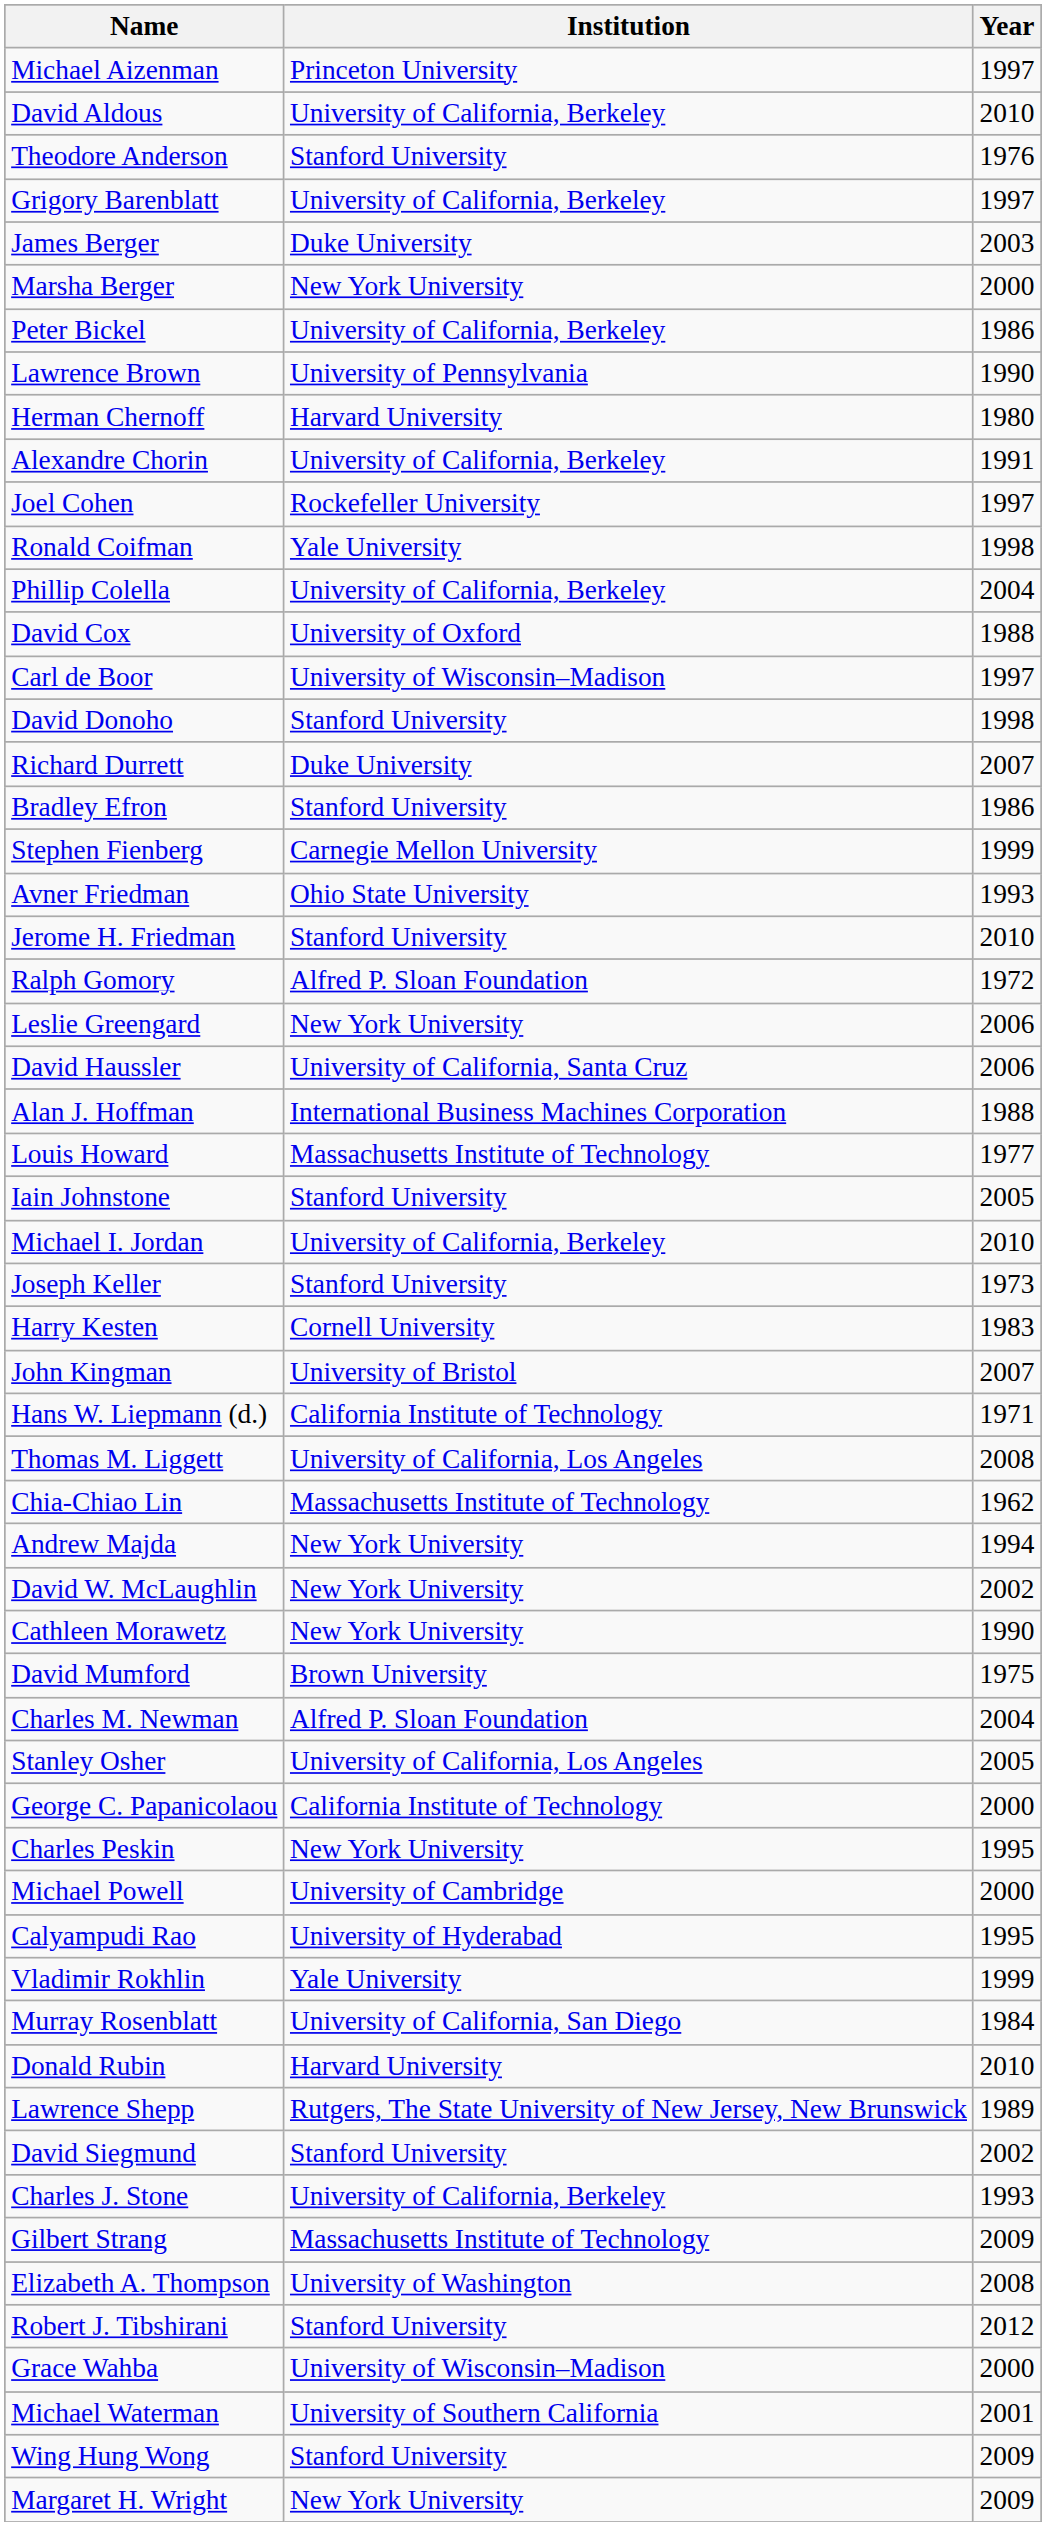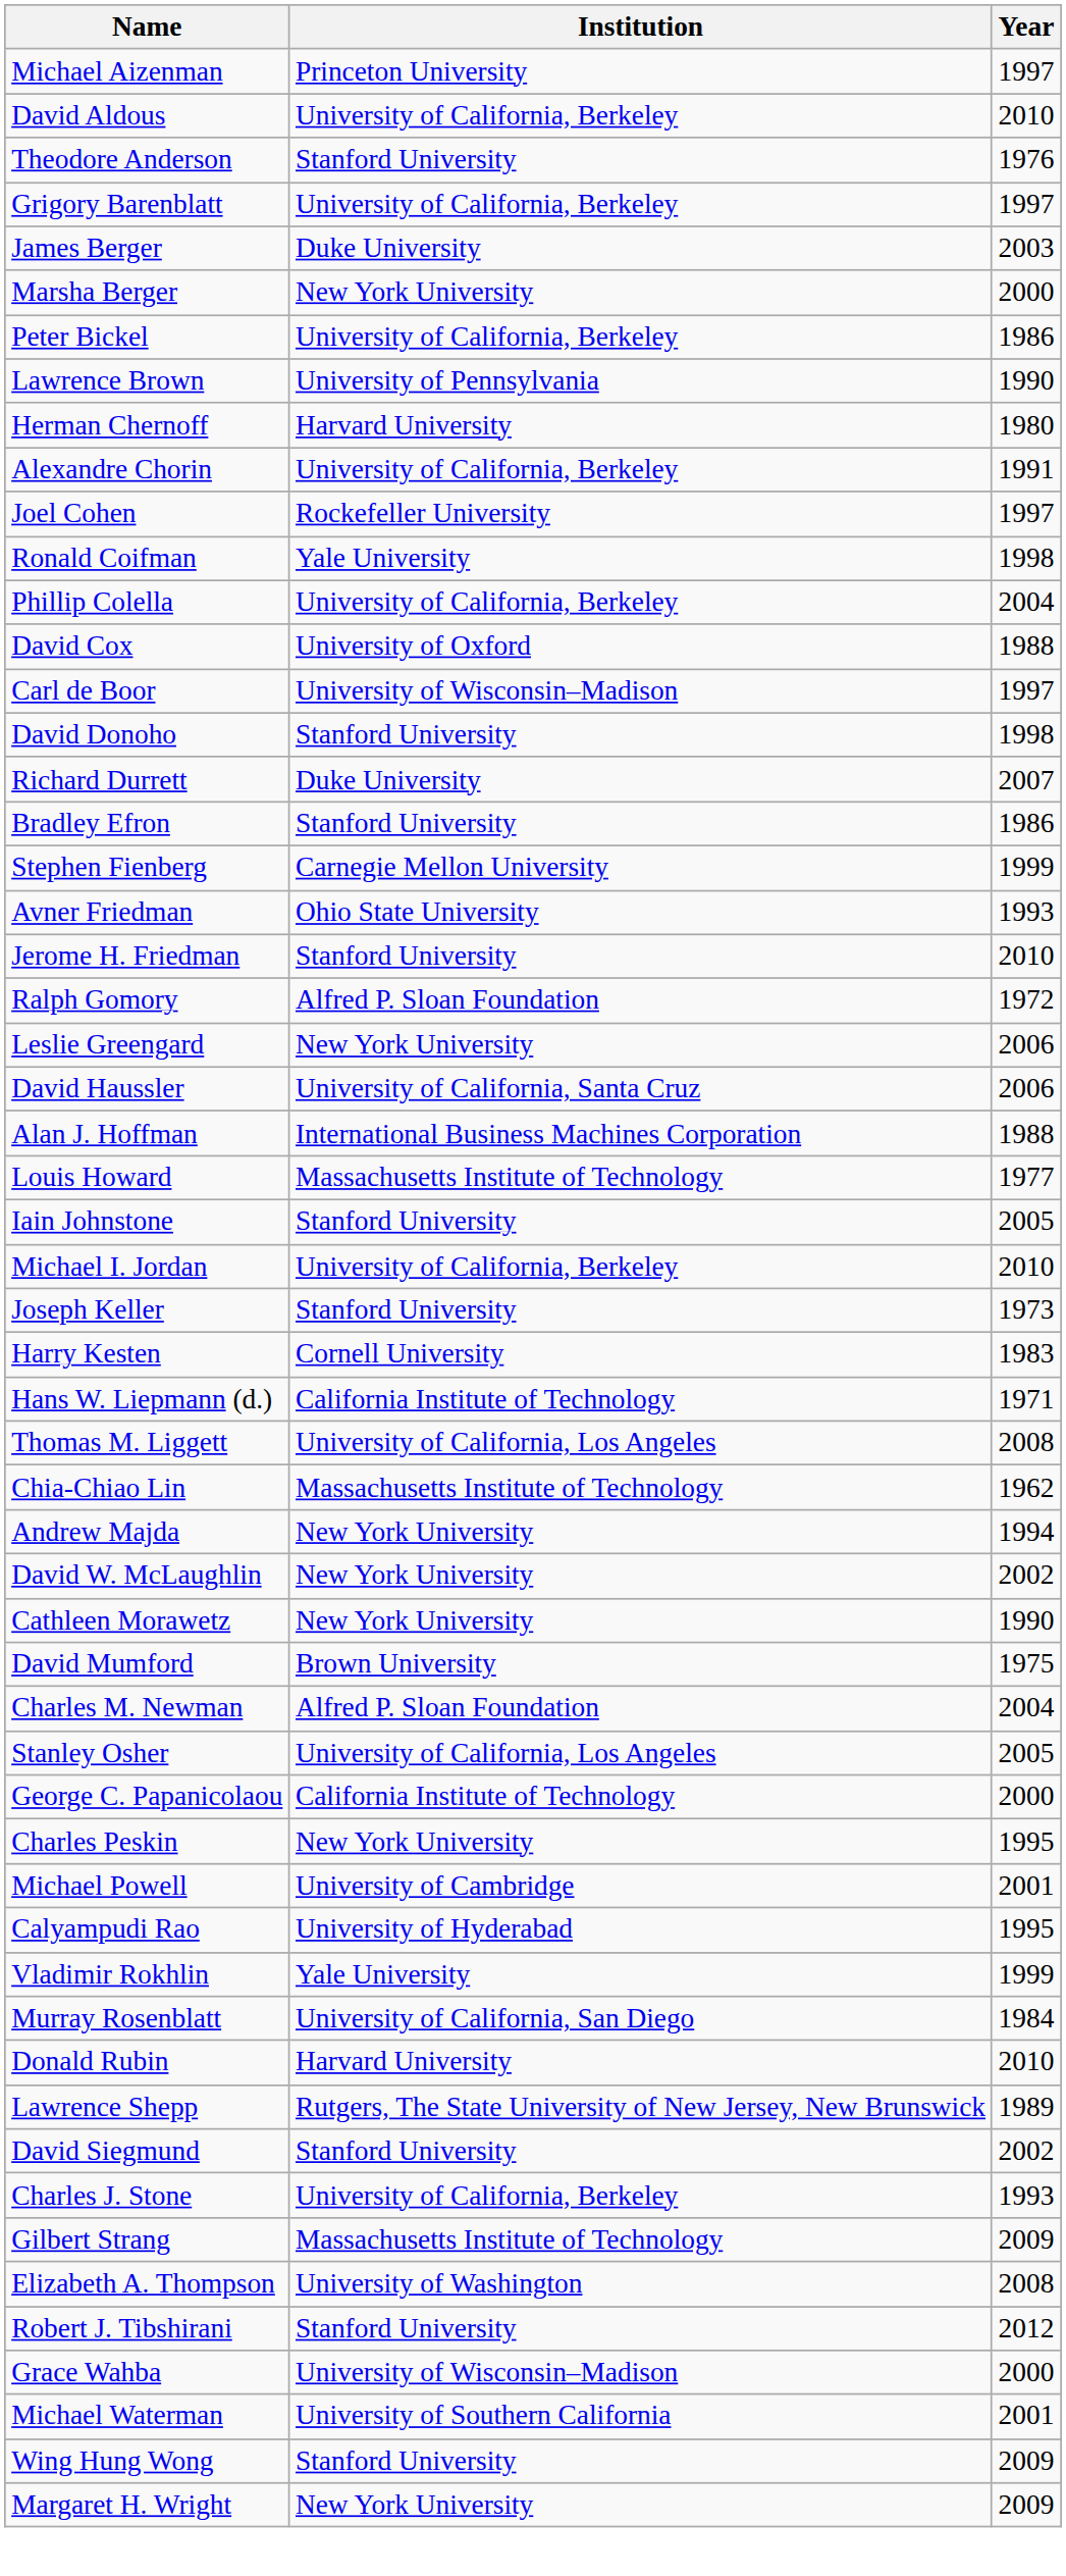- row: John Kingman | University of Bristol | 2007
Michael Powell | Year: 2000 -> 2001
